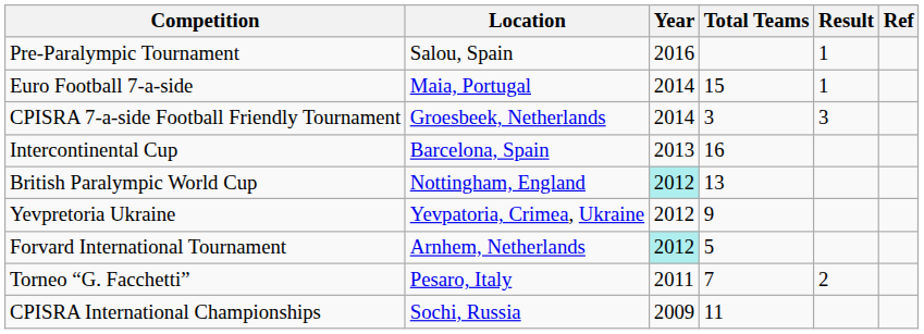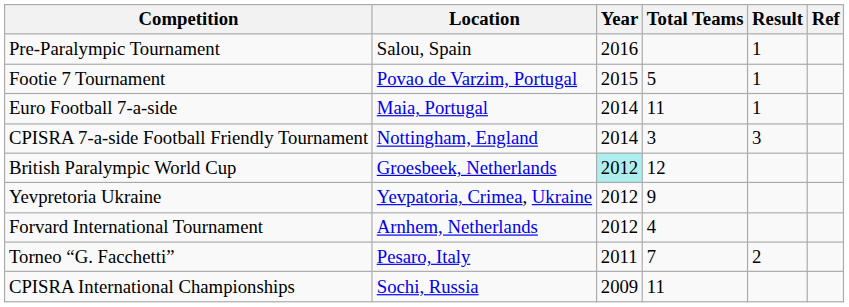+ row: Footie 7 Tournament | Povao de Varzim, Portugal | 2015 | 5 | 1
Euro Football 7-a-side | Total Teams: 15 -> 11
CPISRA 7-a-side Football Friendly Tournament | Location: Groesbeek, Netherlands -> Nottingham, England
- row: Intercontinental Cup | Barcelona, Spain | 2013 | 16
British Paralympic World Cup | Location: Nottingham, England -> Groesbeek, Netherlands
British Paralympic World Cup | Total Teams: 13 -> 12
Forvard International Tournament | Year: paleturquoise background -> no background
Forvard International Tournament | Total Teams: 5 -> 4
